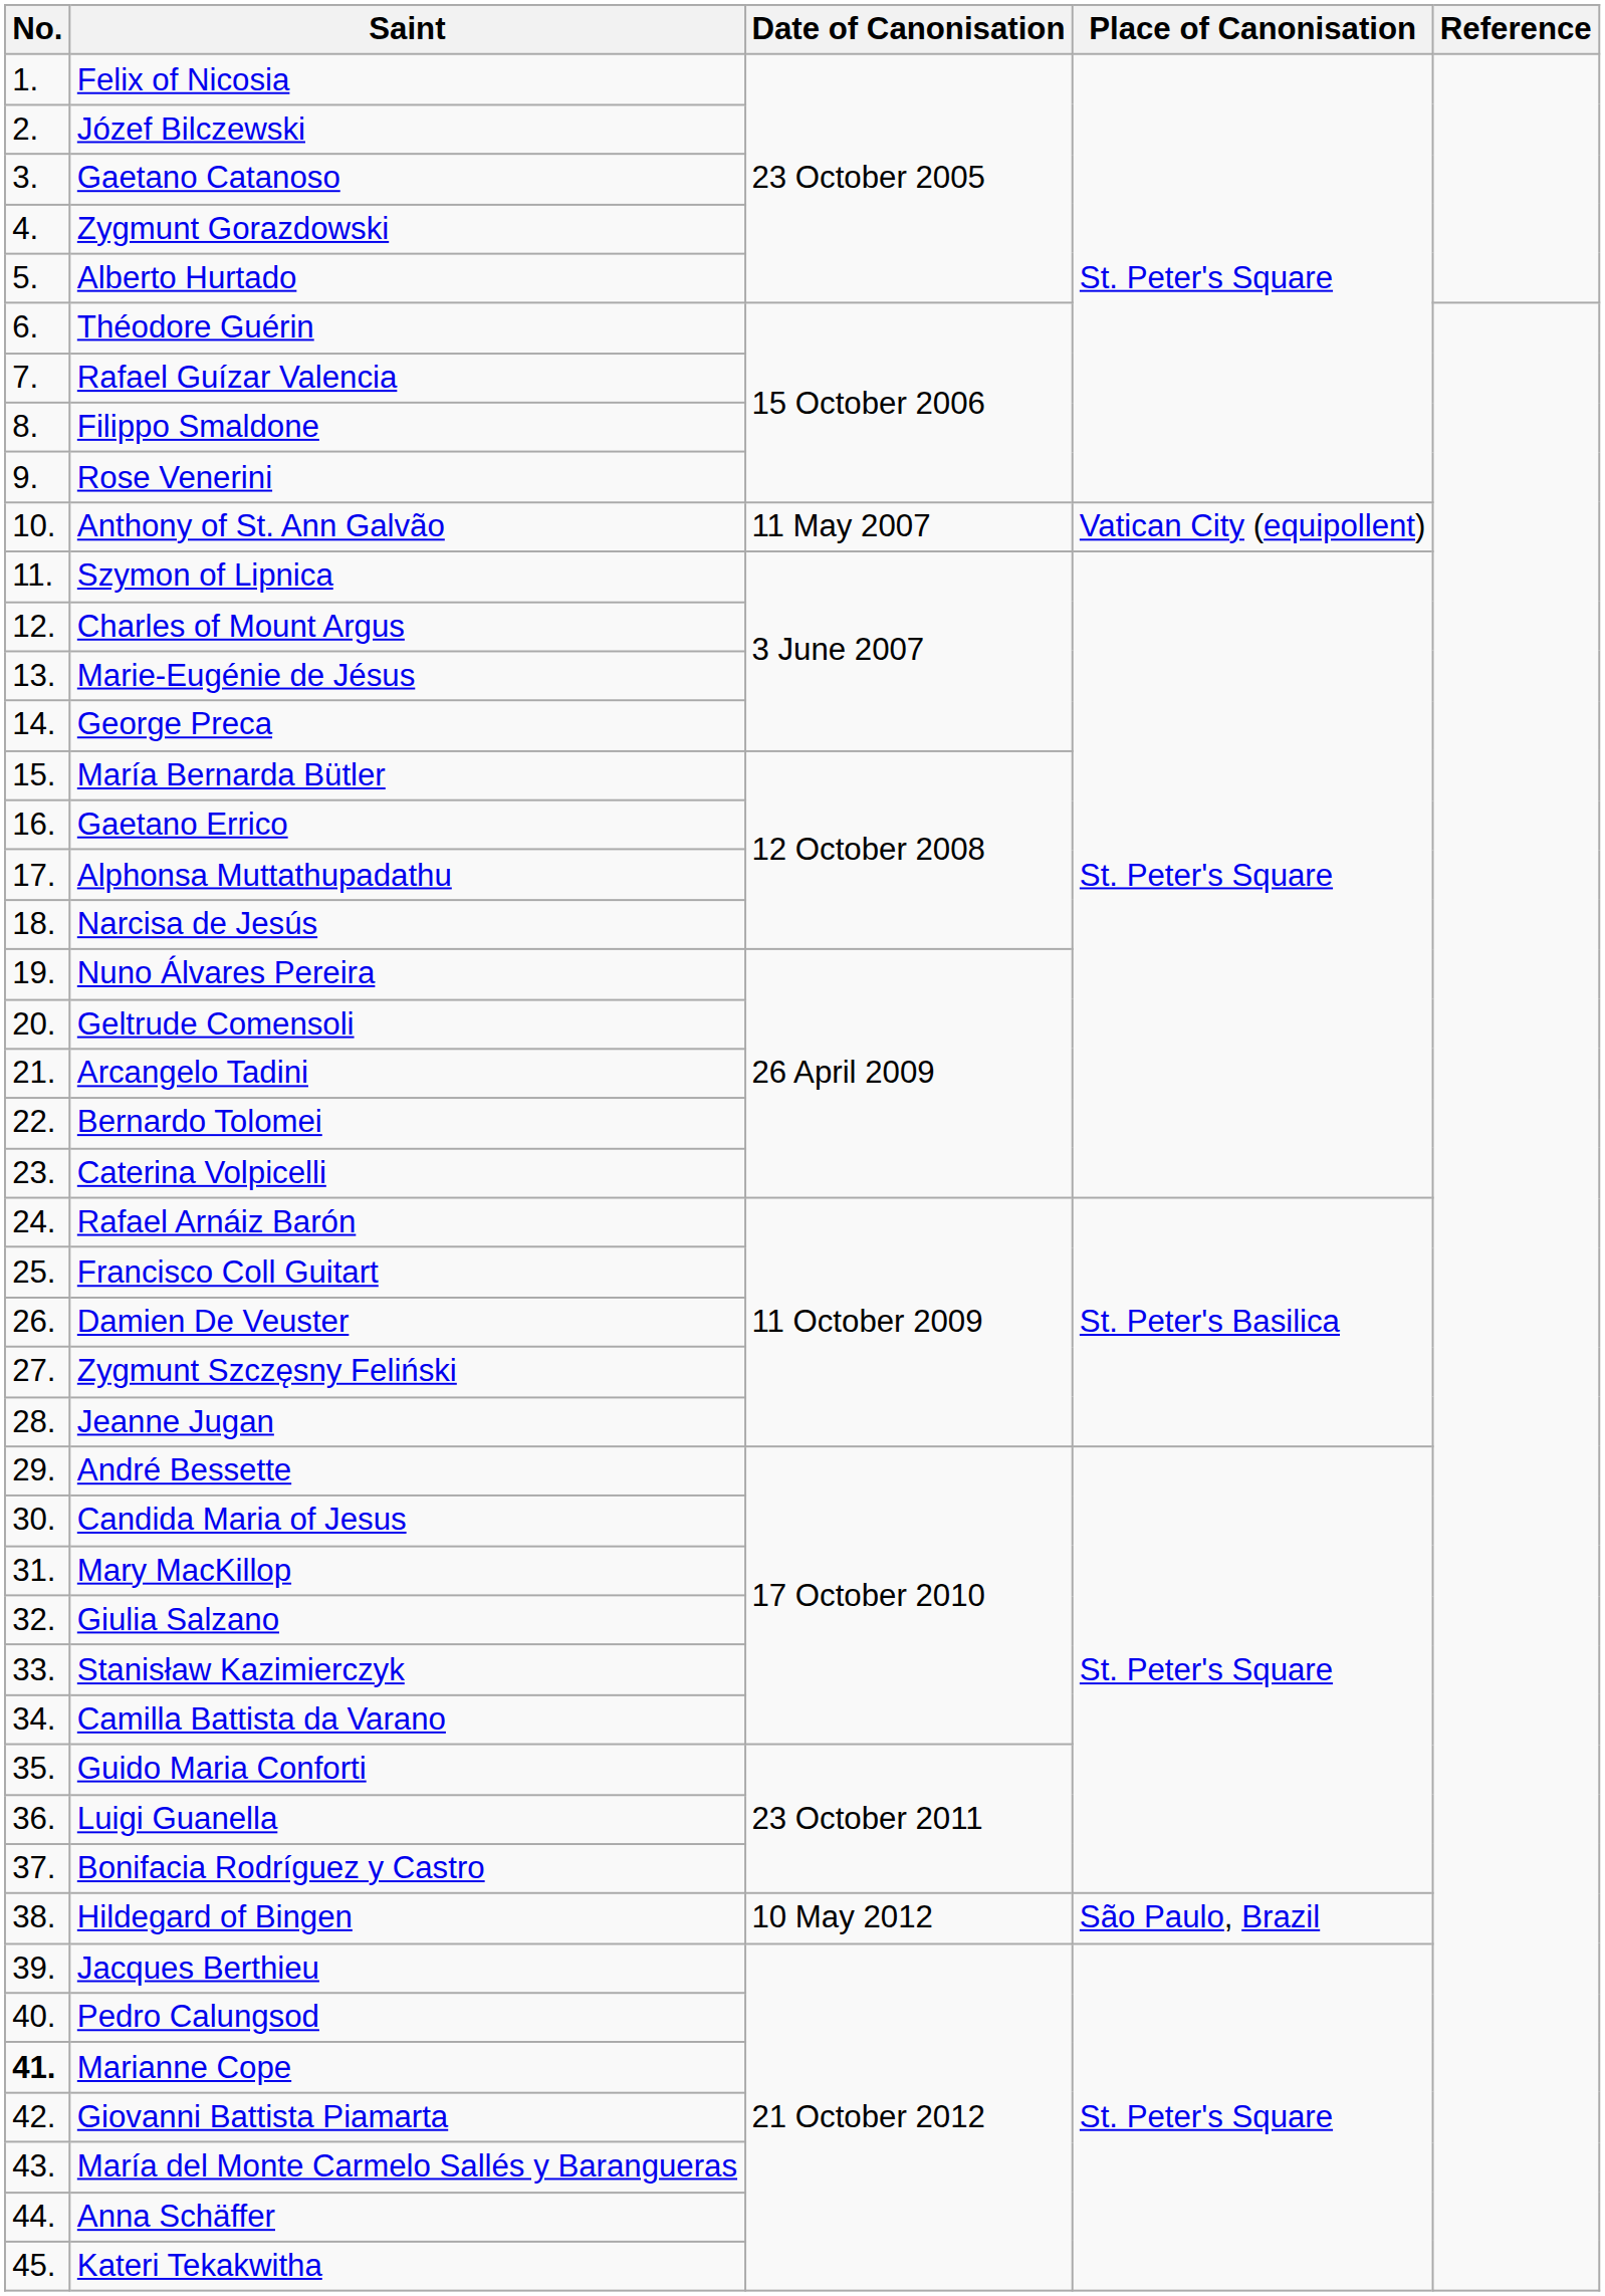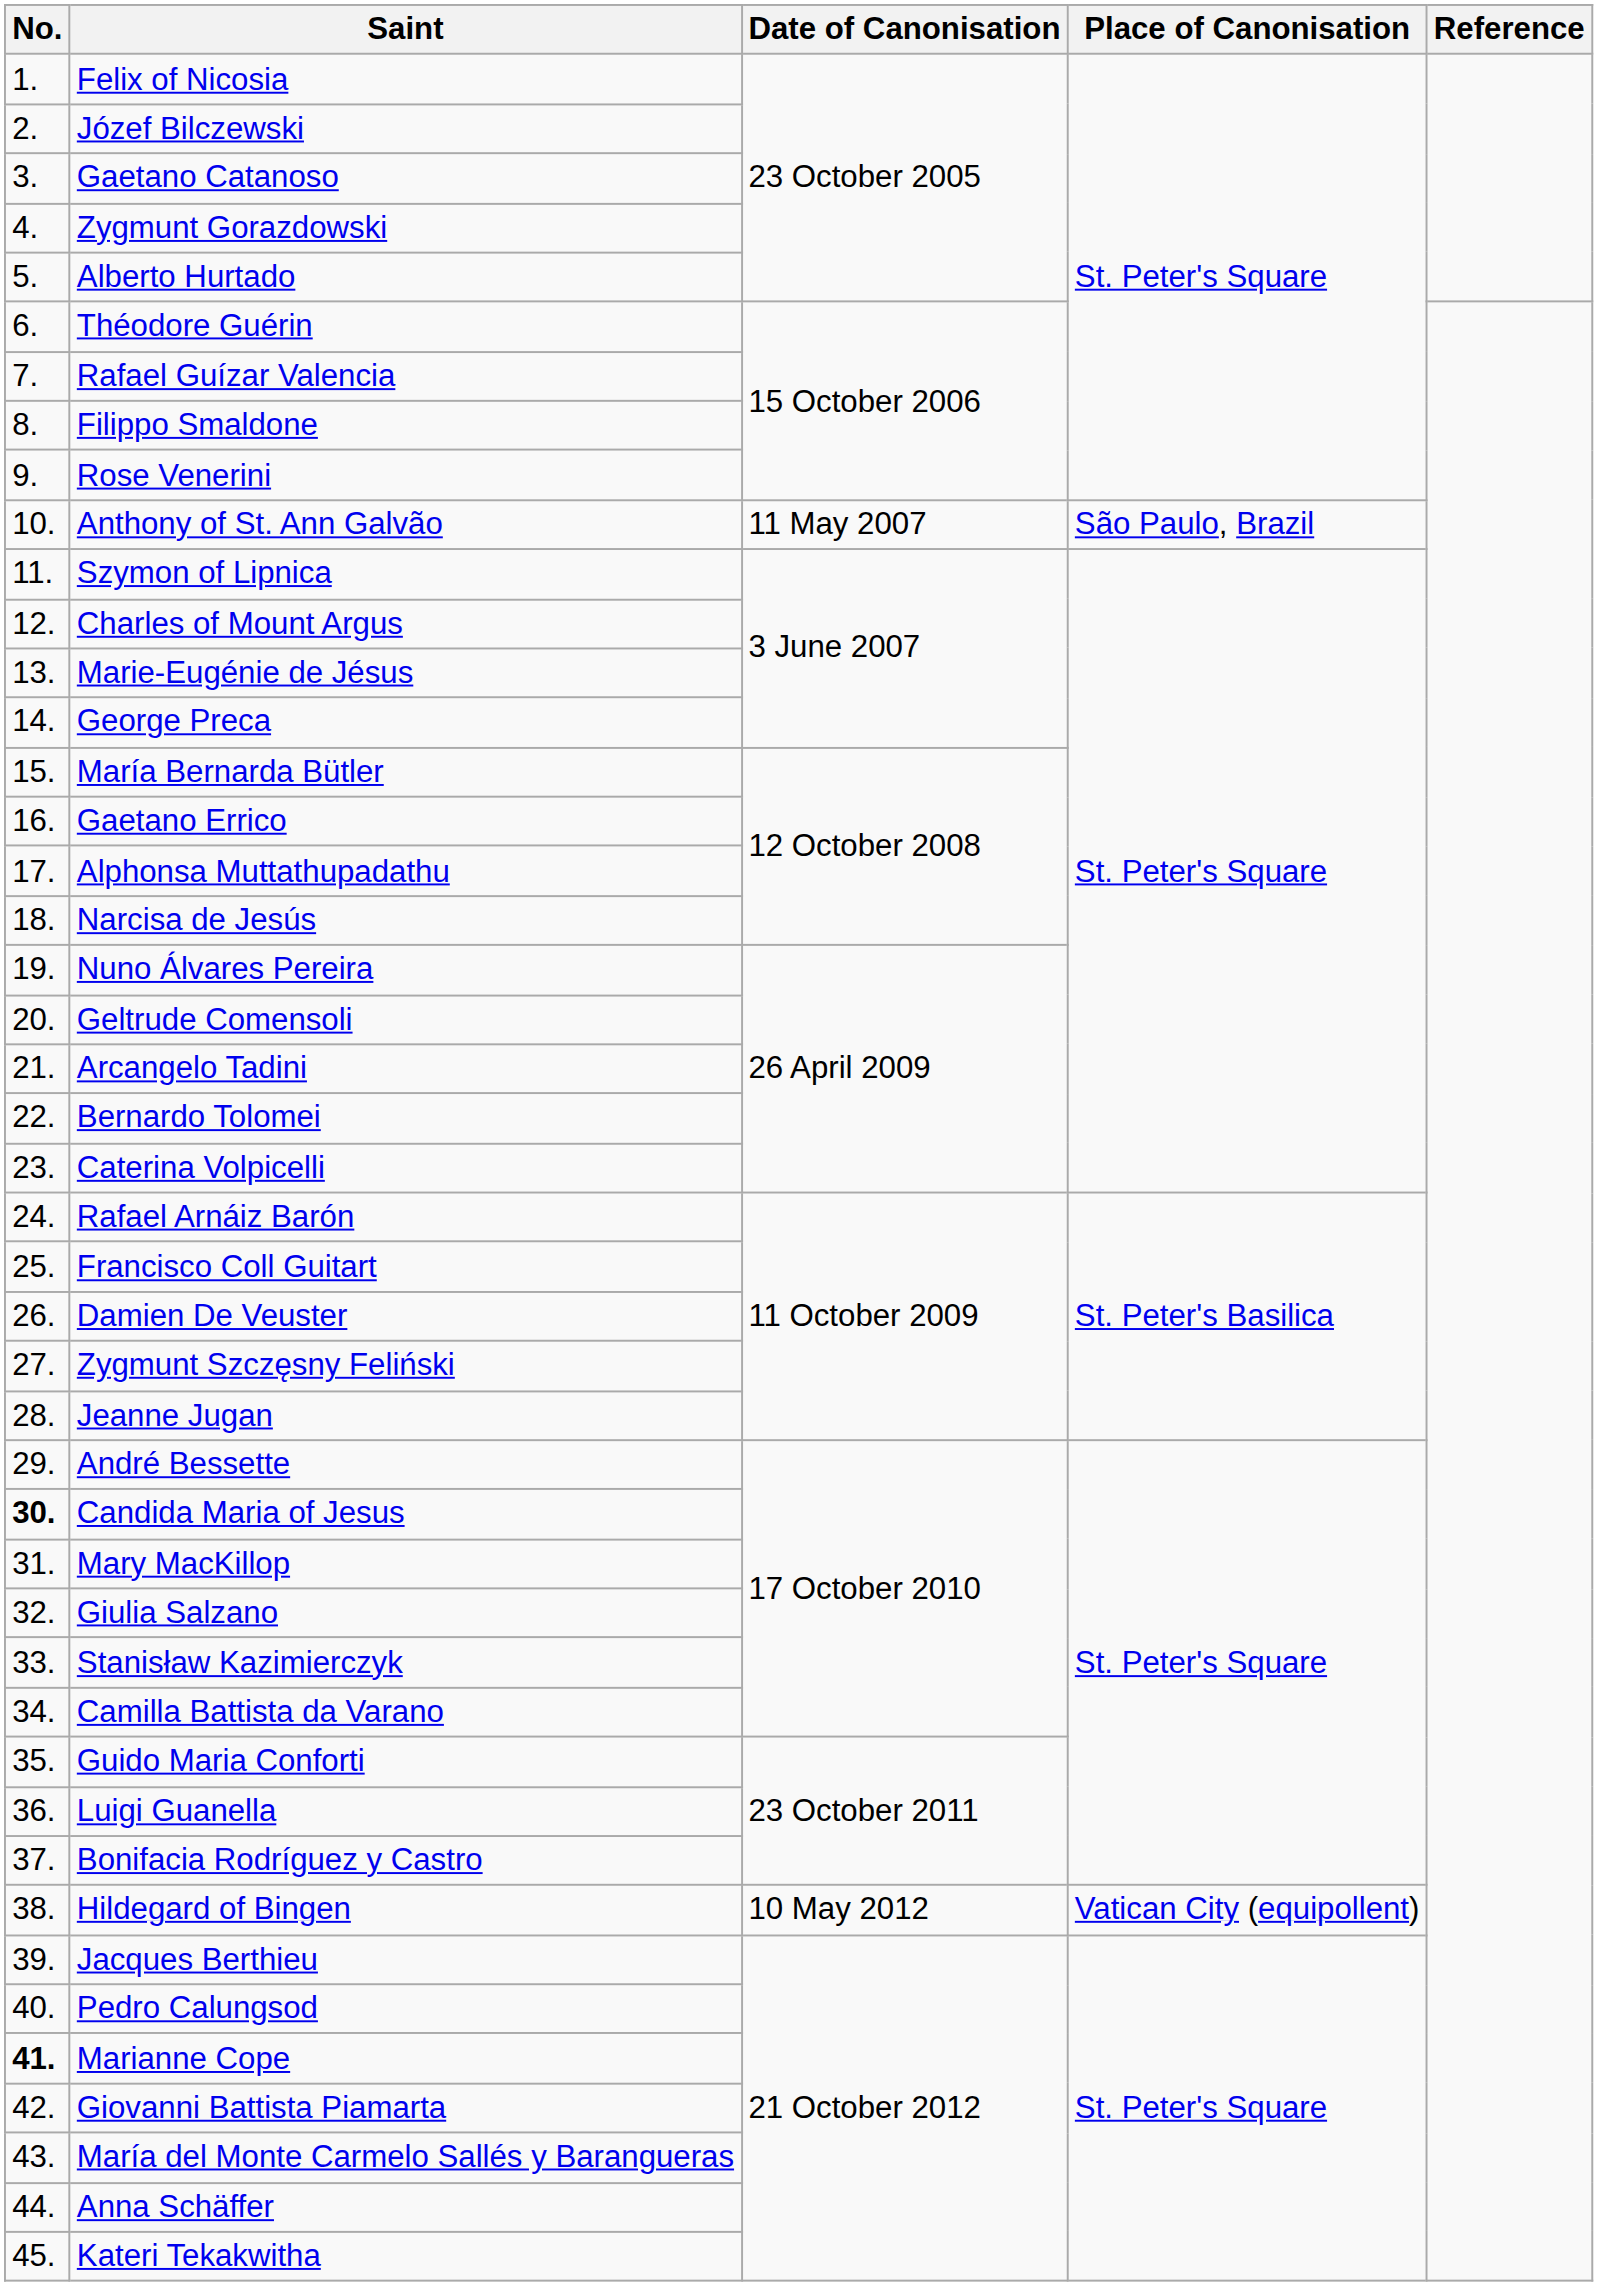Anthony of St. Ann Galvão | Place of Canonisation: Vatican City (equipollent) -> São Paulo, Brazil
Candida Maria of Jesus | No.: normal -> bold
Hildegard of Bingen | Place of Canonisation: São Paulo, Brazil -> Vatican City (equipollent)
